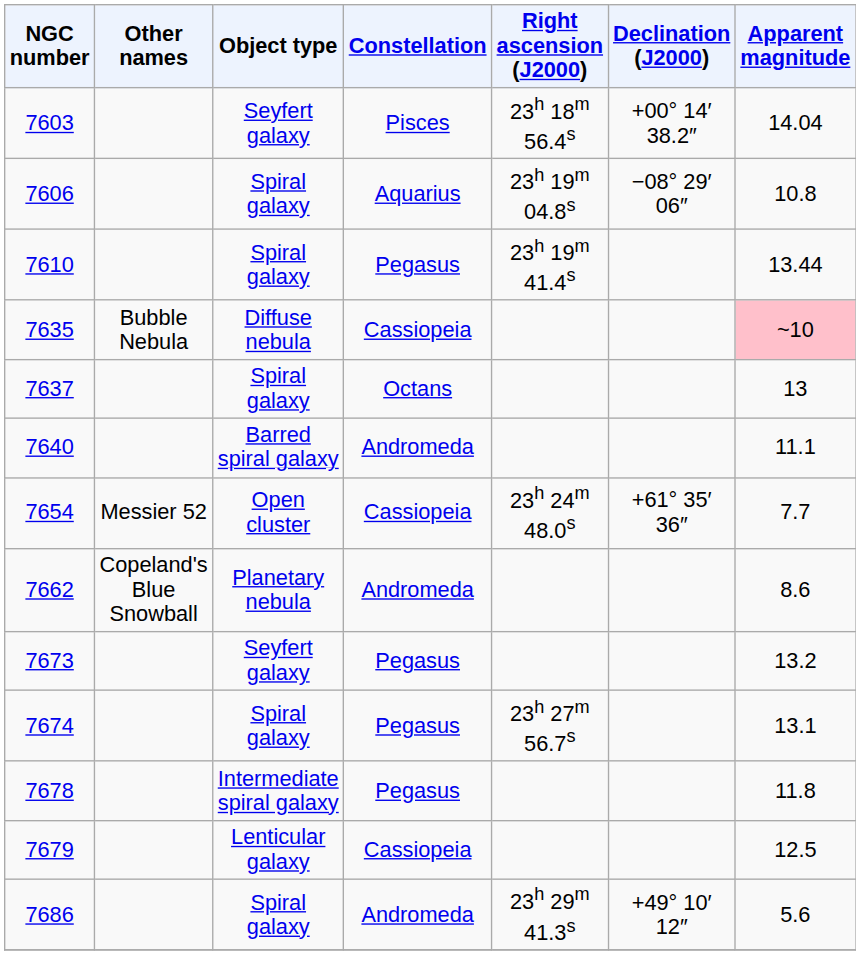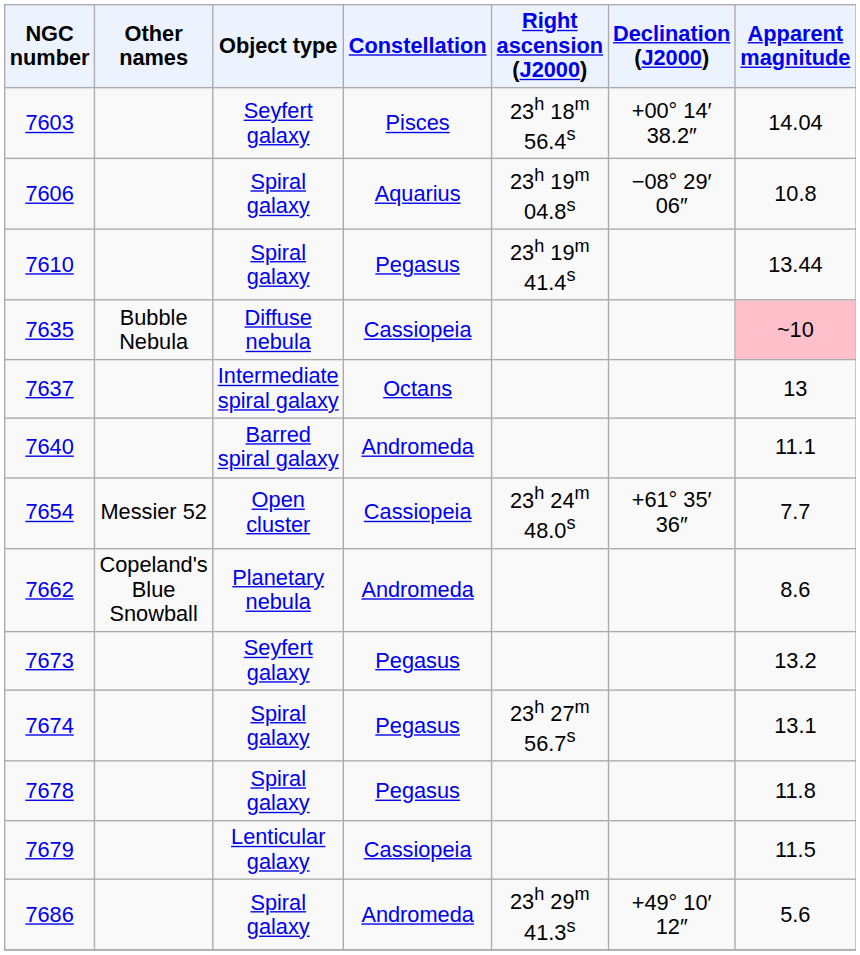7637 | Object type: Spiral galaxy -> Intermediate spiral galaxy
7678 | Object type: Intermediate spiral galaxy -> Spiral galaxy
7679 | Apparent magnitude: 12.5 -> 11.5
